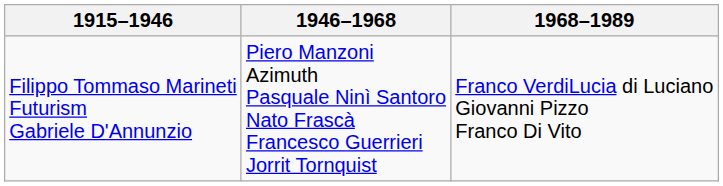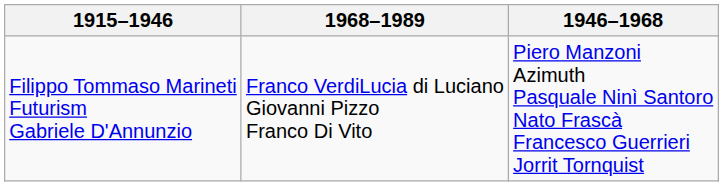columns swapped: 1946–1968 <-> 1968–1989
